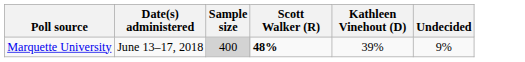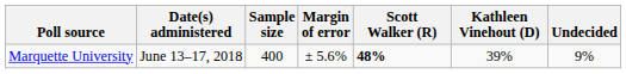+ column: Margin of error | ± 5.6%
Marquette University | Sample size: lightgrey background -> no background
